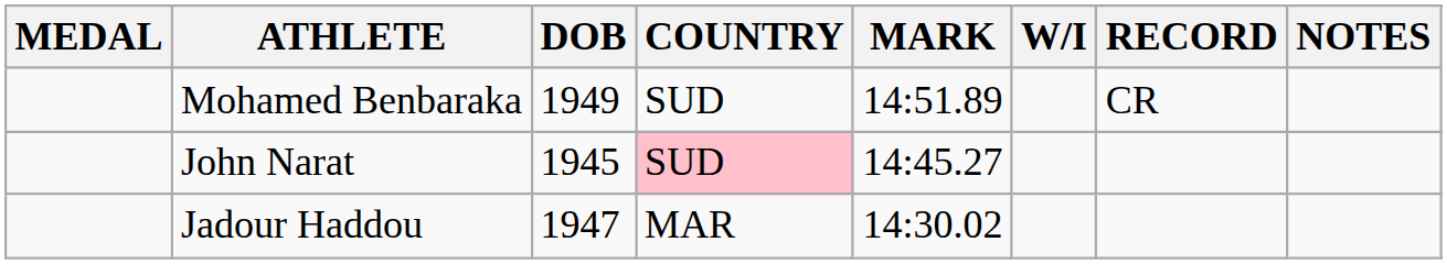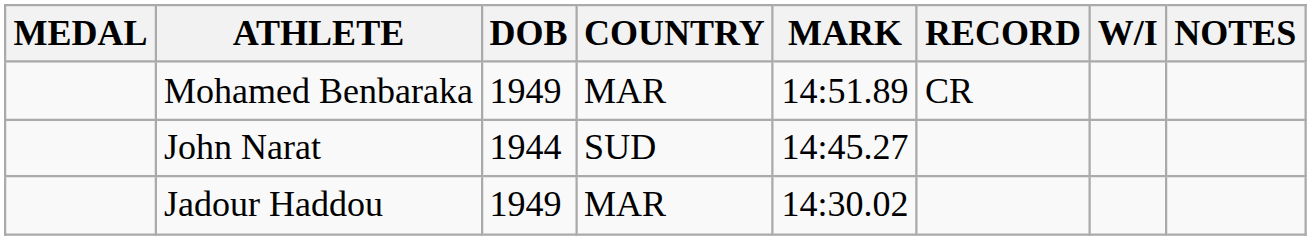columns swapped: W/I <-> RECORD
Mohamed Benbaraka | COUNTRY: SUD -> MAR
John Narat | DOB: 1945 -> 1944
John Narat | COUNTRY: pink background -> no background
Jadour Haddou | DOB: 1947 -> 1949
